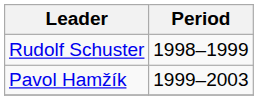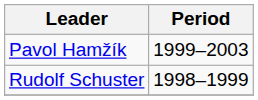rows swapped: Rudolf Schuster <-> Pavol Hamžík
